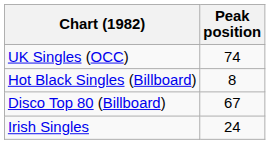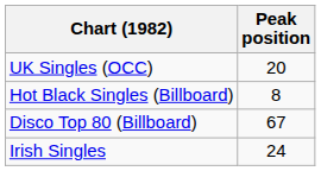UK Singles (OCC) | Peak position: 74 -> 20
